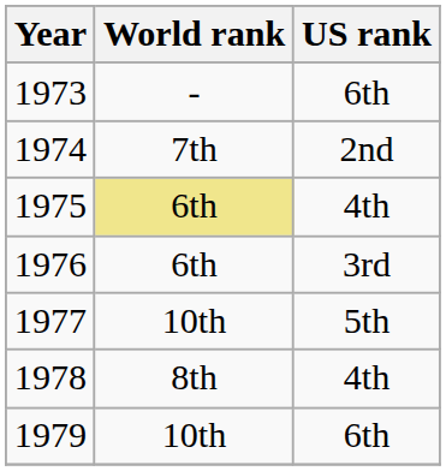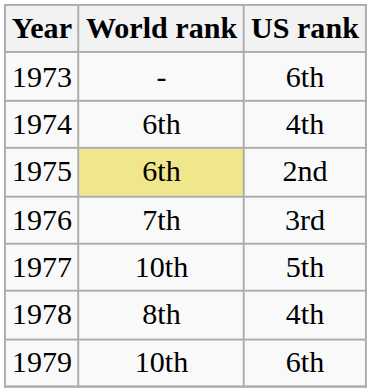1974 | World rank: 7th -> 6th
1974 | US rank: 2nd -> 4th
1975 | US rank: 4th -> 2nd
1976 | World rank: 6th -> 7th
